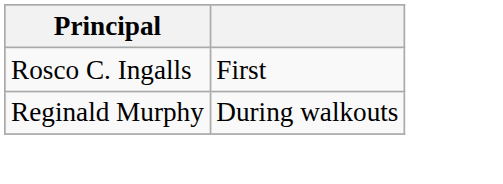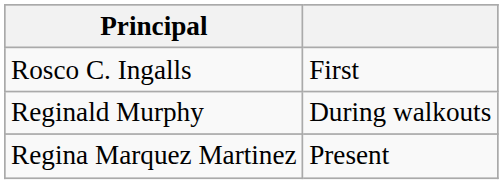+ row: Regina Marquez Martinez | Present
